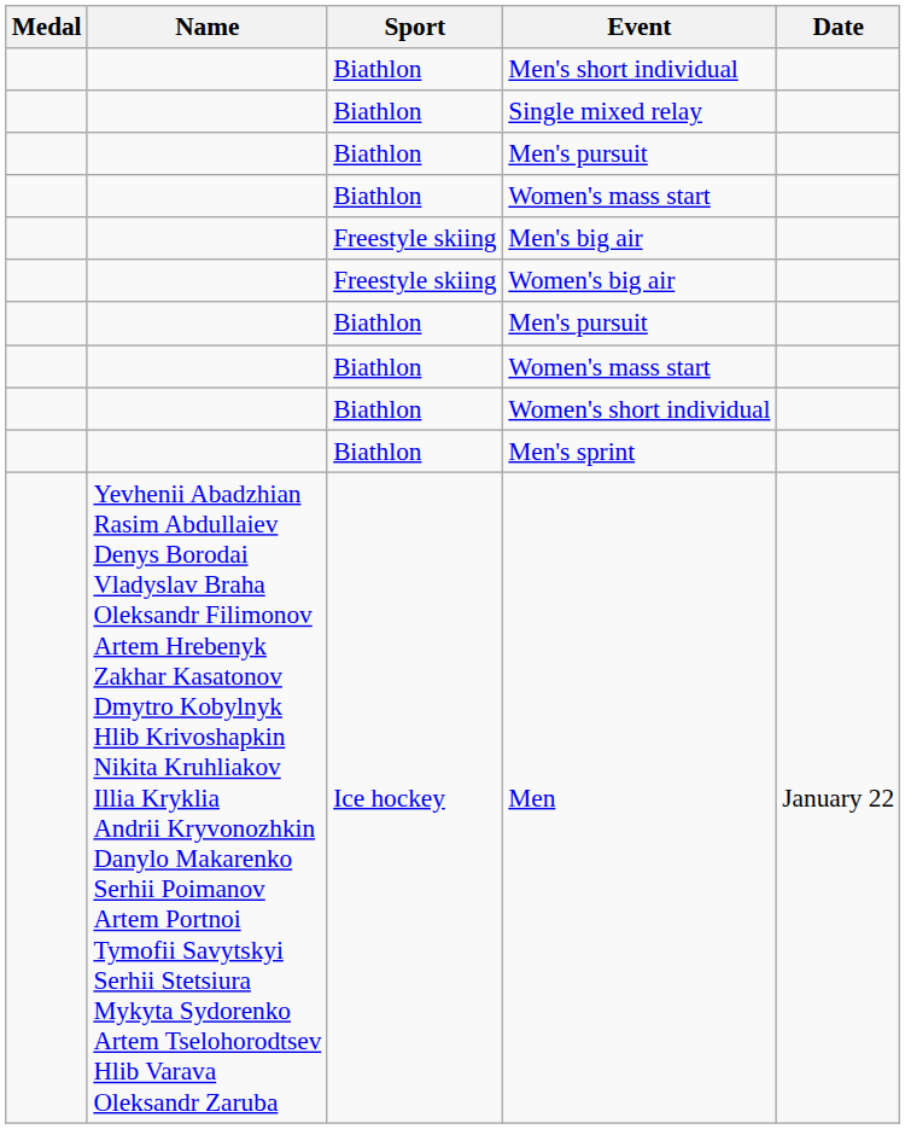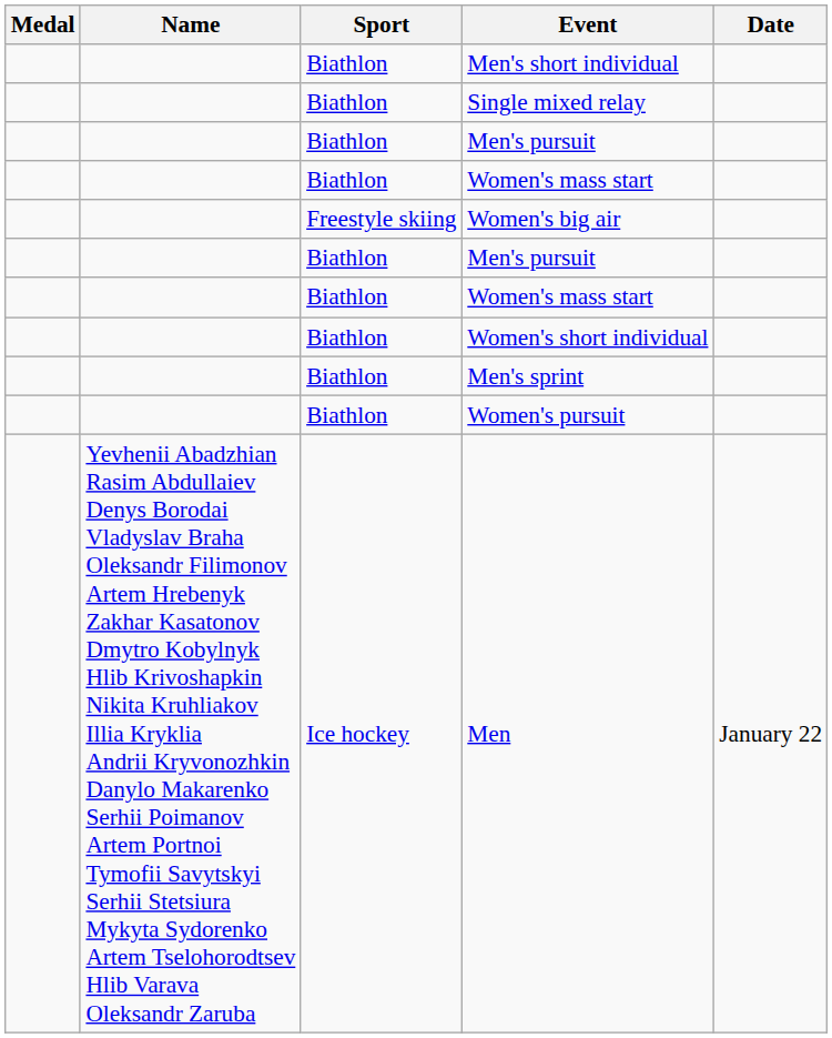- row: Freestyle skiing | Men's big air
+ row: Biathlon | Women's pursuit
